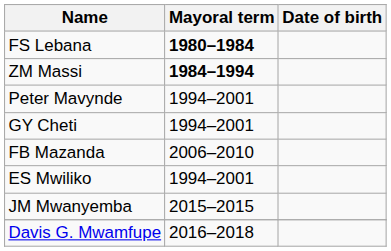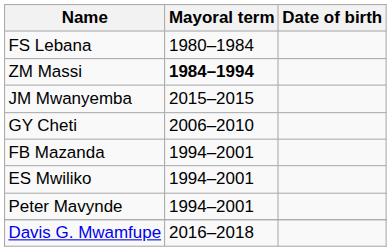FS Lebana | Mayoral term: bold -> normal
rows swapped: Peter Mavynde <-> JM Mwanyemba
GY Cheti | Mayoral term: 1994–2001 -> 2006–2010
FB Mazanda | Mayoral term: 2006–2010 -> 1994–2001
